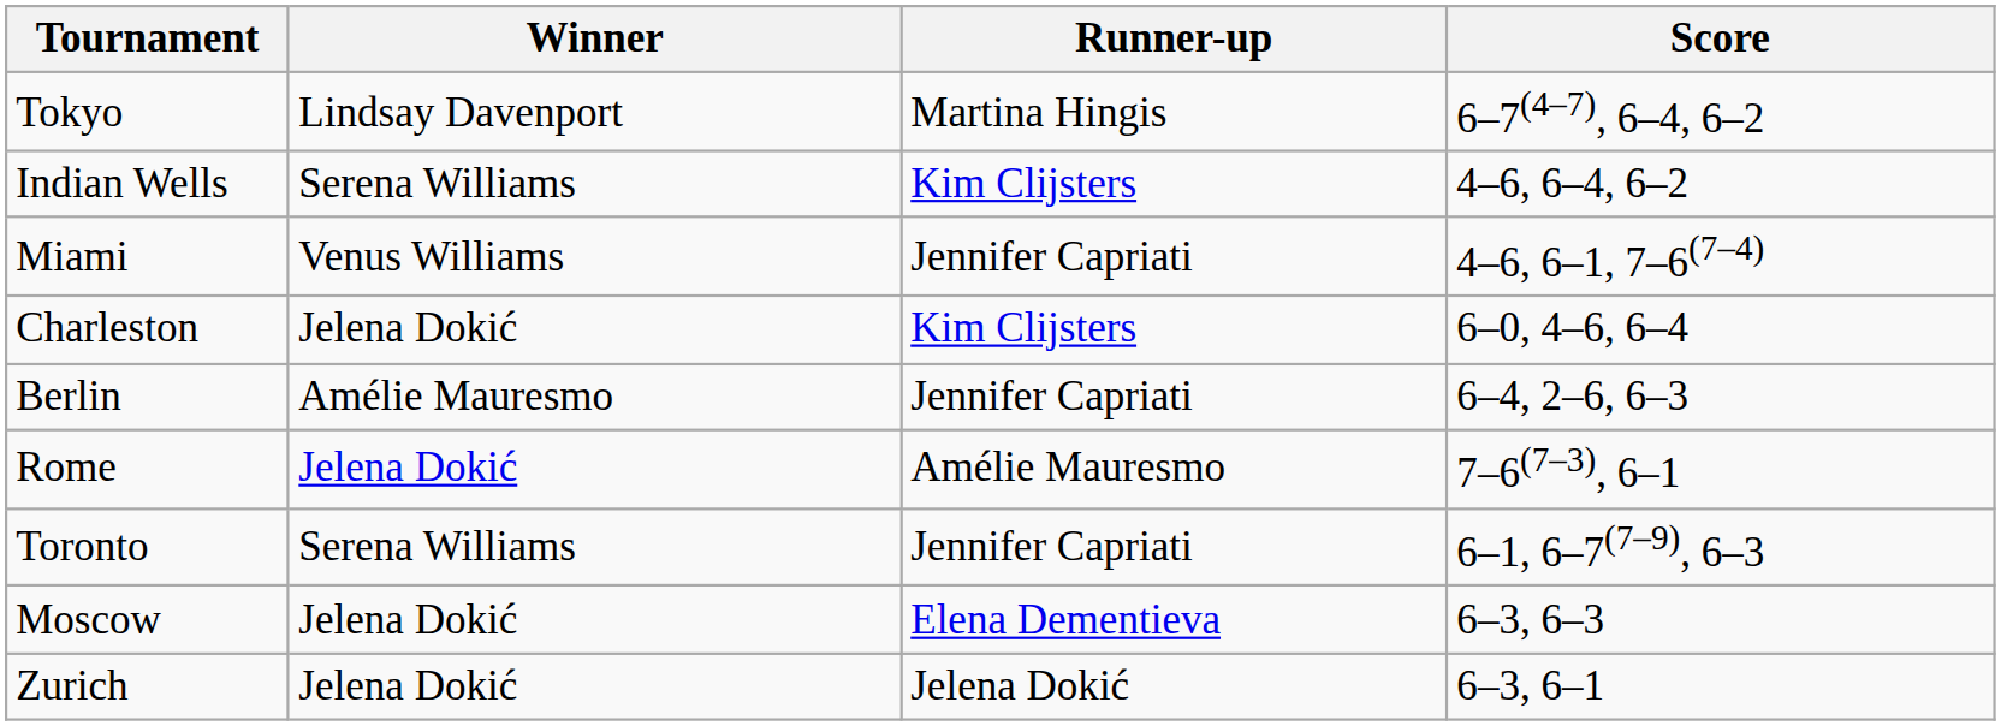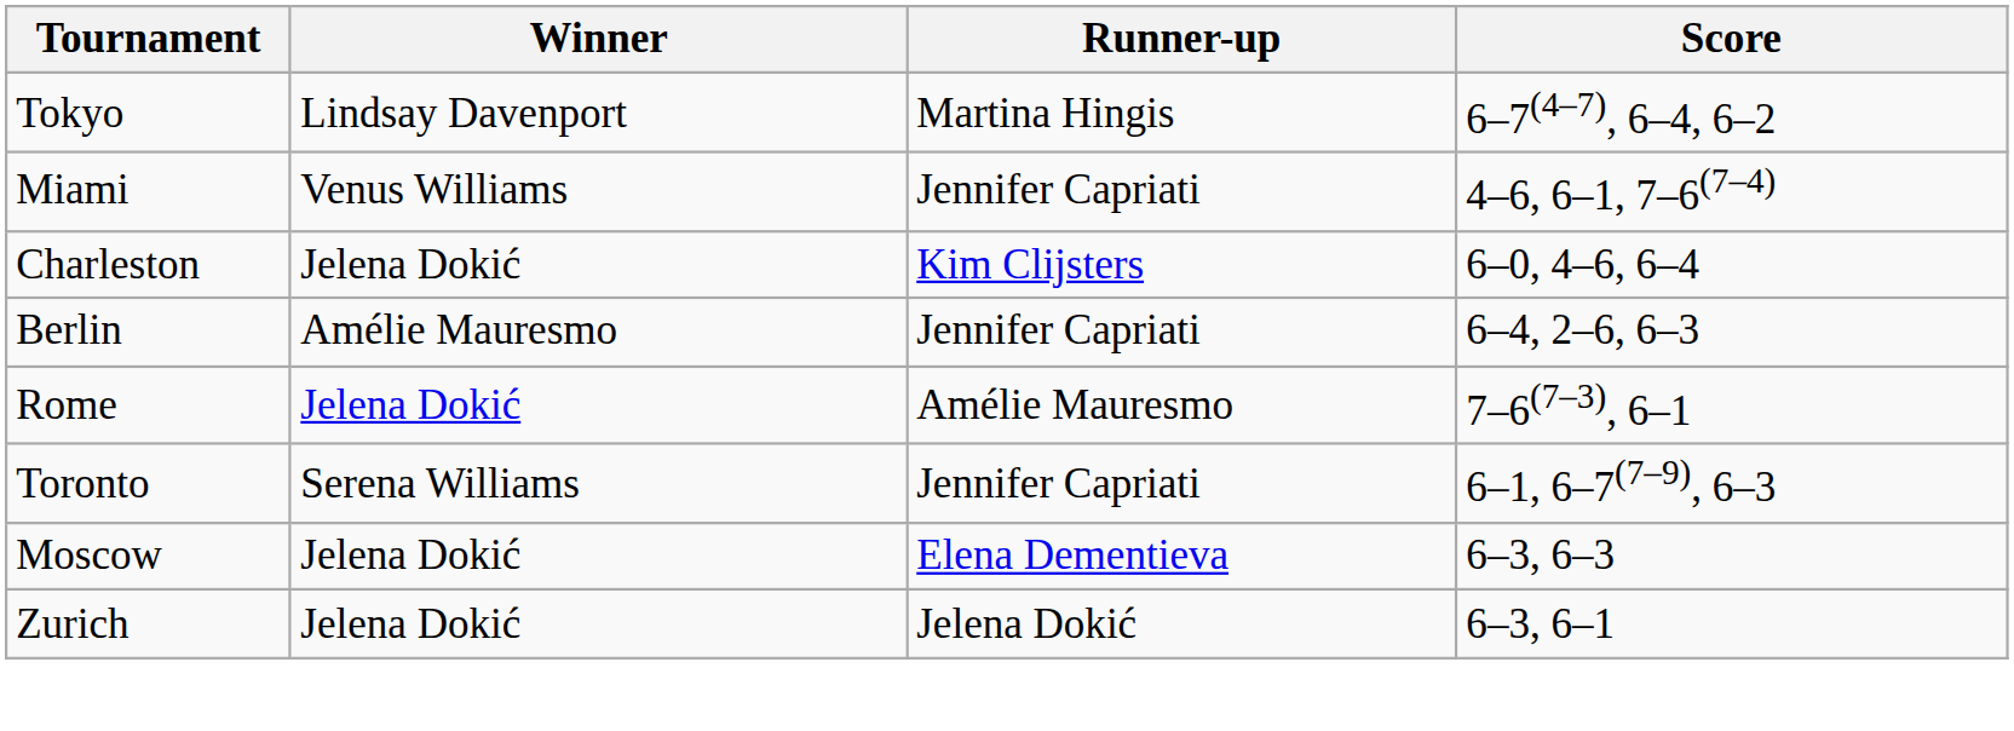- row: Indian Wells | Serena Williams | Kim Clijsters | 4–6, 6–4, 6–2
